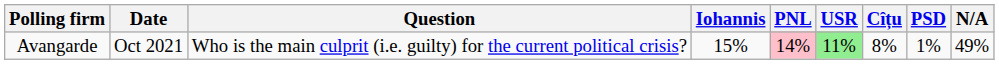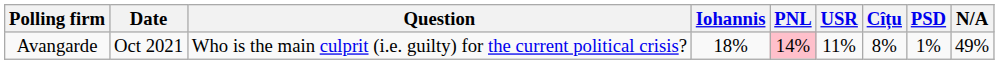Avangarde | Iohannis: 15% -> 18%
Avangarde | USR: lightgreen background -> no background
